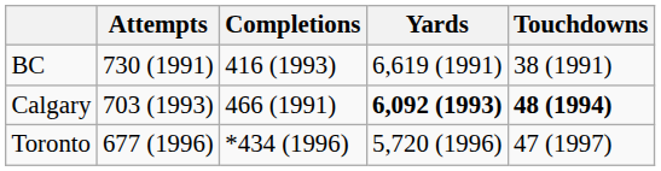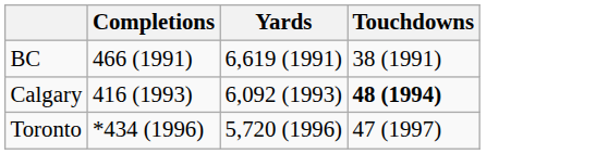- column: Attempts | 730 (1991) | 703 (1993) | 677 (1996)
BC | Completions: 416 (1993) -> 466 (1991)
Calgary | Completions: 466 (1991) -> 416 (1993)
Calgary | Yards: bold -> normal
